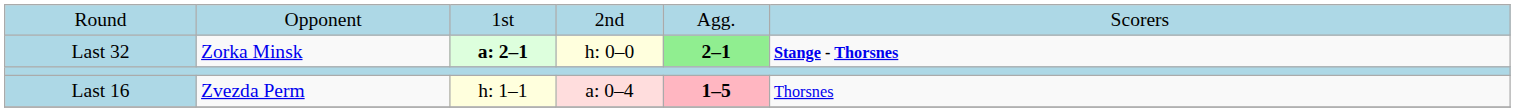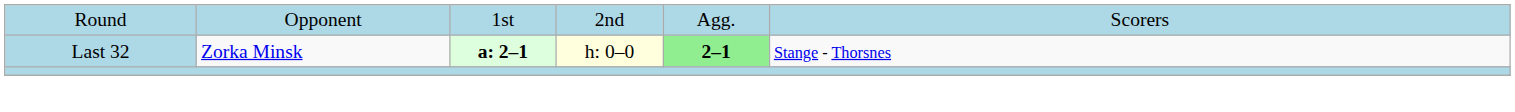Last 32 | column 6: bold -> normal
- row: Last 16 | Zvezda Perm | h: 1–1 | a: 0–4 | 1–5 | Thorsnes
